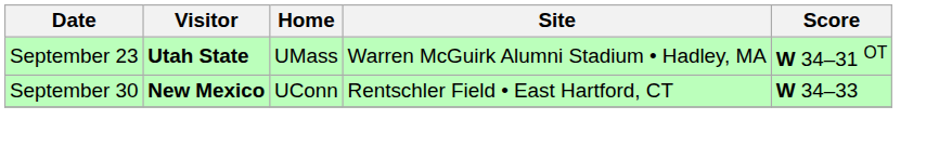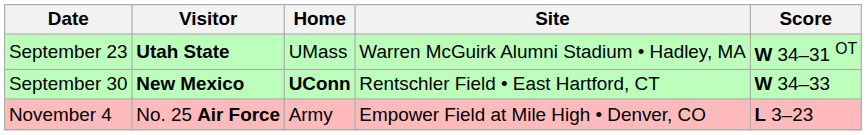September 30 | Home: normal -> bold
+ row: November 4 | No. 25 Air Force | Army | Empower Field at Mile High • Denver, CO | L 3–23
